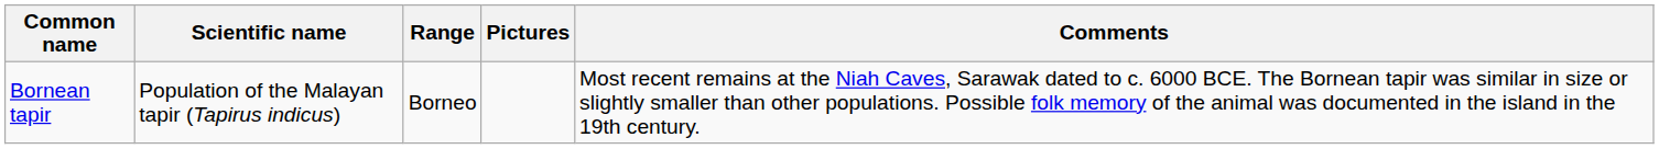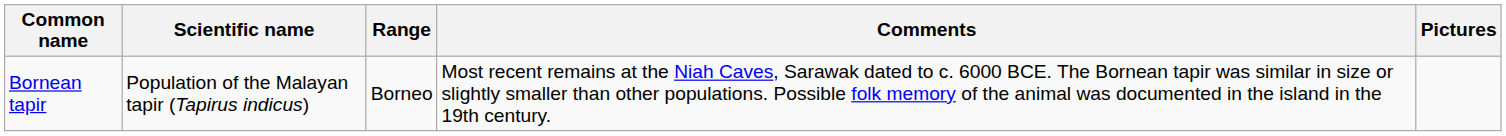columns swapped: Comments <-> Pictures
